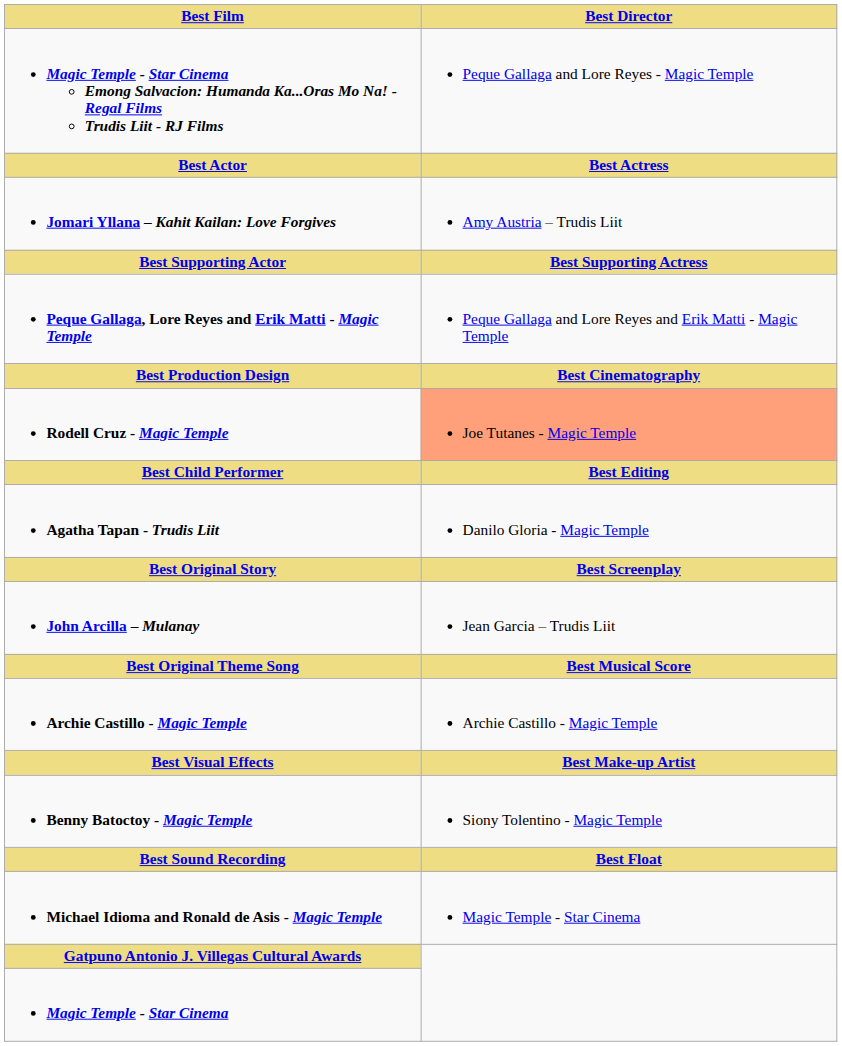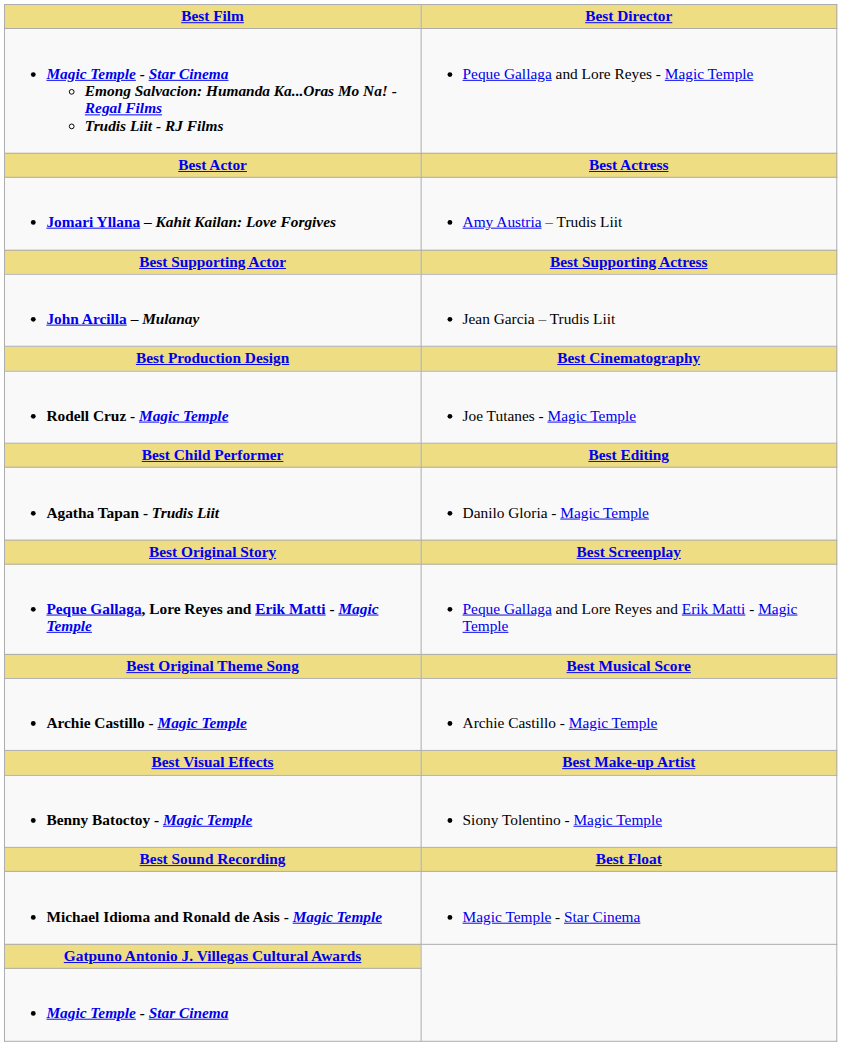rows swapped: John Arcilla – Mulanay <-> Peque Gallaga, Lore Reyes and Erik Matti - Magic Temple
Rodell Cruz - Magic Temple | Best Director: lightsalmon background -> no background
